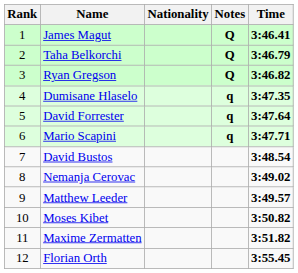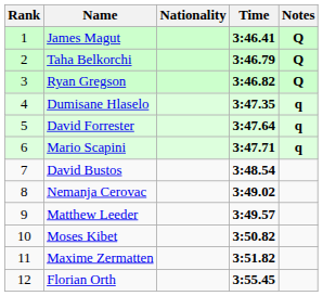columns swapped: Time <-> Notes
